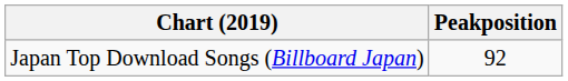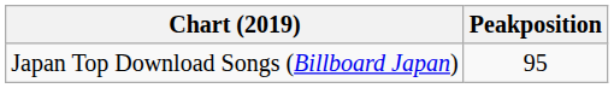Japan Top Download Songs (Billboard Japan) | Peakposition: 92 -> 95
